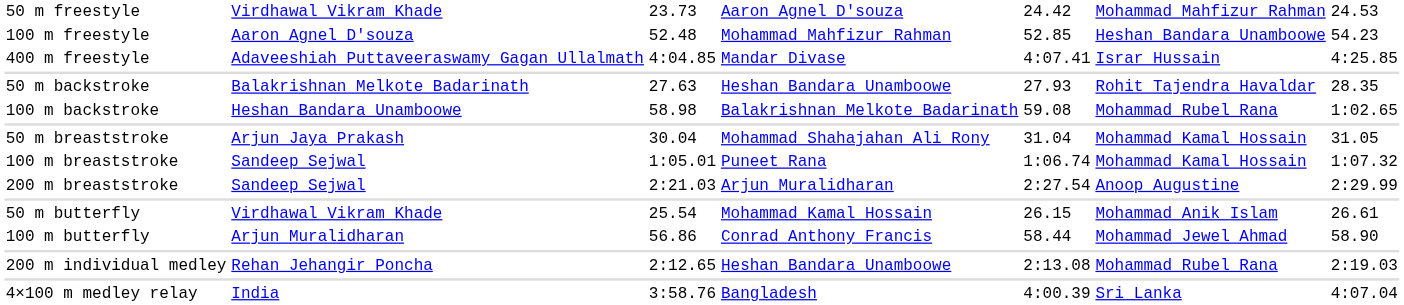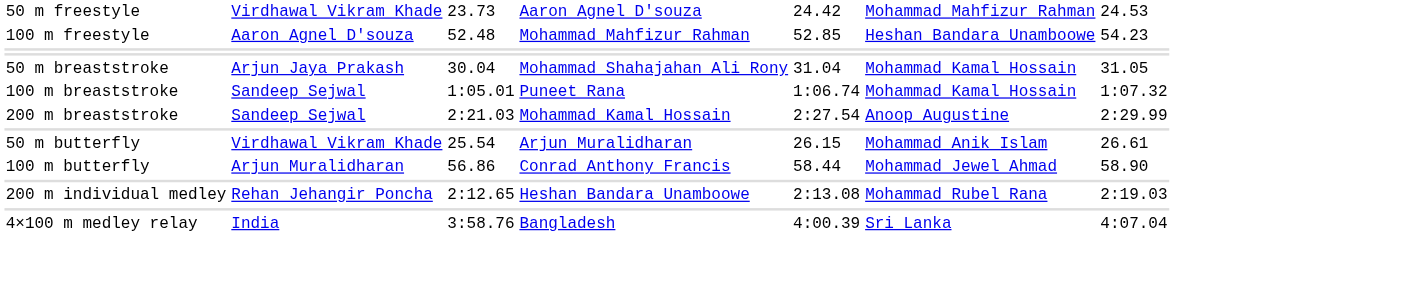- row: 400 m freestyle | Adaveeshiah Puttaveeraswamy Gagan Ullalmath | 4:04.85 | Mandar Divase | 4:07.41 | Israr Hussain | 4:25.85
- row: 50 m backstroke | Balakrishnan Melkote Badarinath | 27.63 | Heshan Bandara Unamboowe | 27.93 | Rohit Tajendra Havaldar | 28.35
- row: 100 m backstroke | Heshan Bandara Unamboowe | 58.98 | Balakrishnan Melkote Badarinath | 59.08 | Mohammad Rubel Rana | 1:02.65
200 m breaststroke | column 4: Arjun Muralidharan -> Mohammad Kamal Hossain
50 m butterfly | column 4: Mohammad Kamal Hossain -> Arjun Muralidharan
